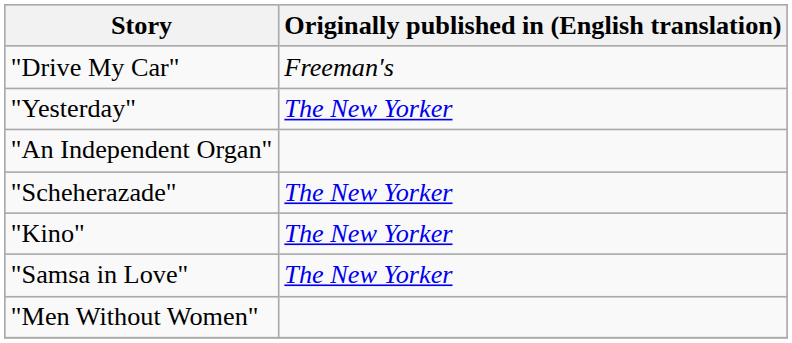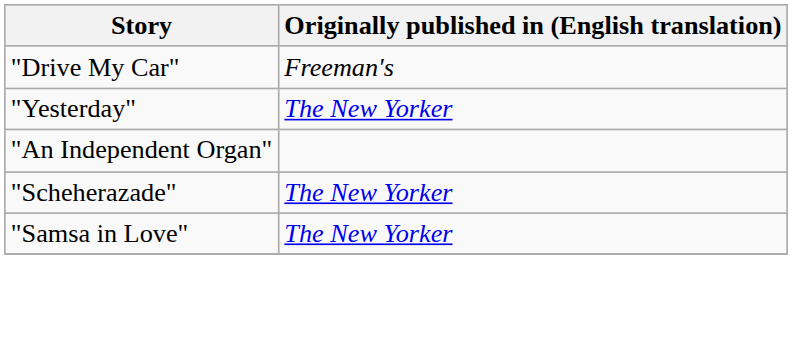- row: "Kino" | The New Yorker
- row: "Men Without Women"
